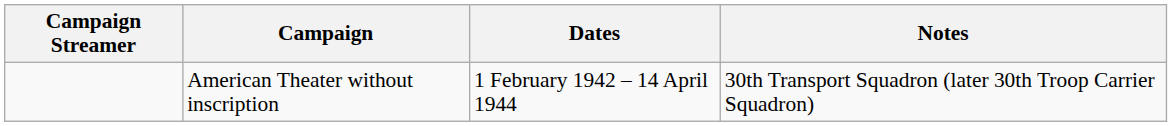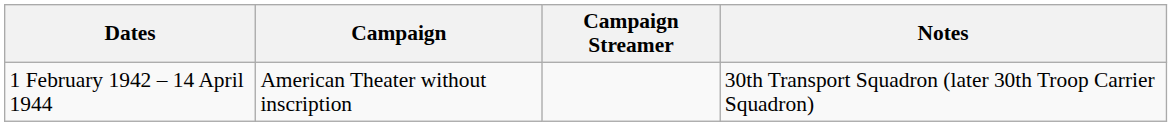columns swapped: Campaign Streamer <-> Dates
